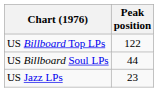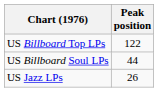US Jazz LPs | Peak position: 23 -> 26
